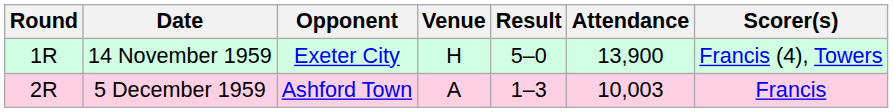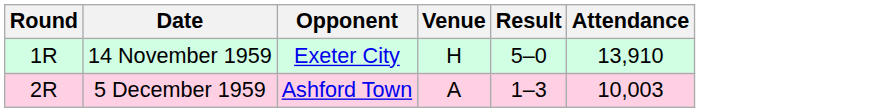- column: Scorer(s) | Francis (4), Towers | Francis
14 November 1959 | Attendance: 13,900 -> 13,910
